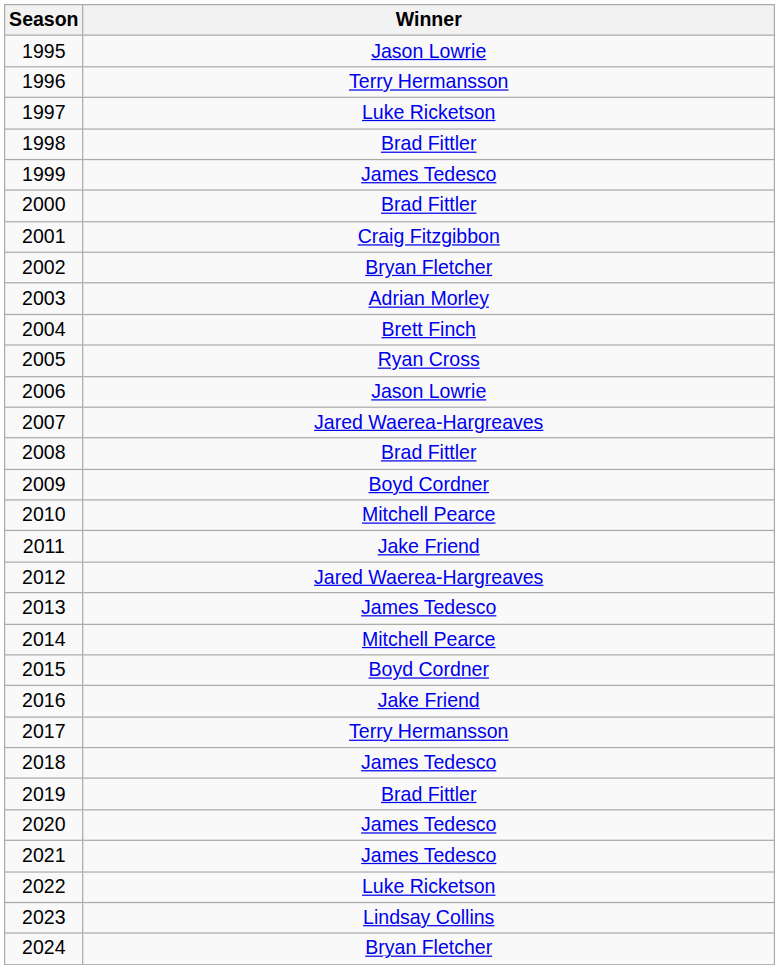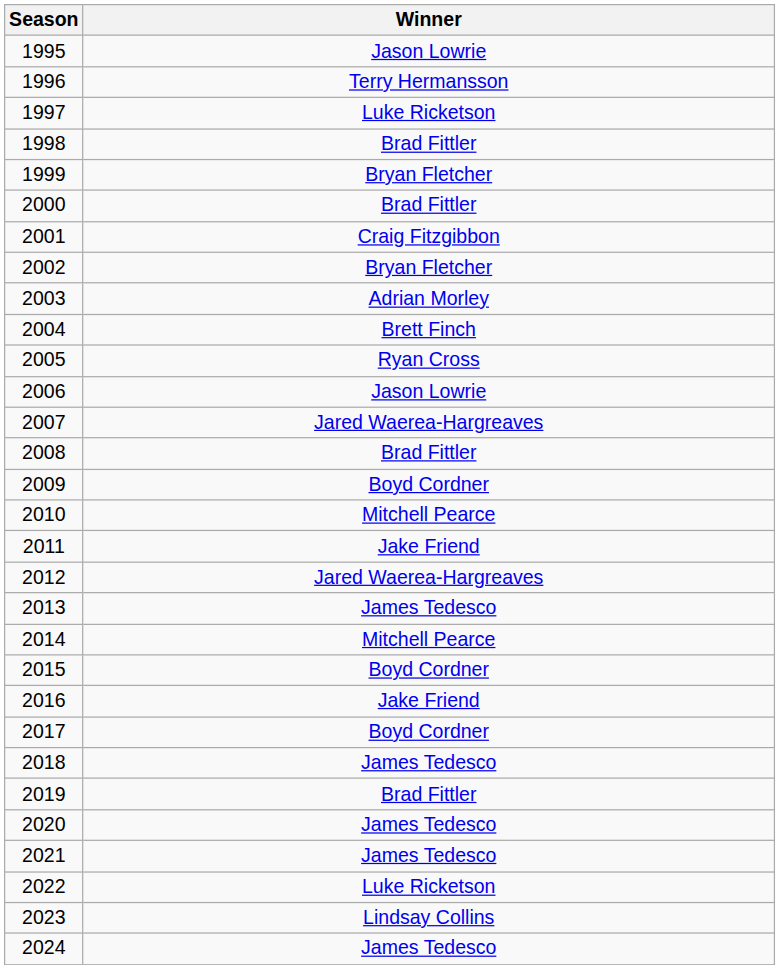1999 | Winner: James Tedesco -> Bryan Fletcher
2017 | Winner: Terry Hermansson -> Boyd Cordner
2024 | Winner: Bryan Fletcher -> James Tedesco
